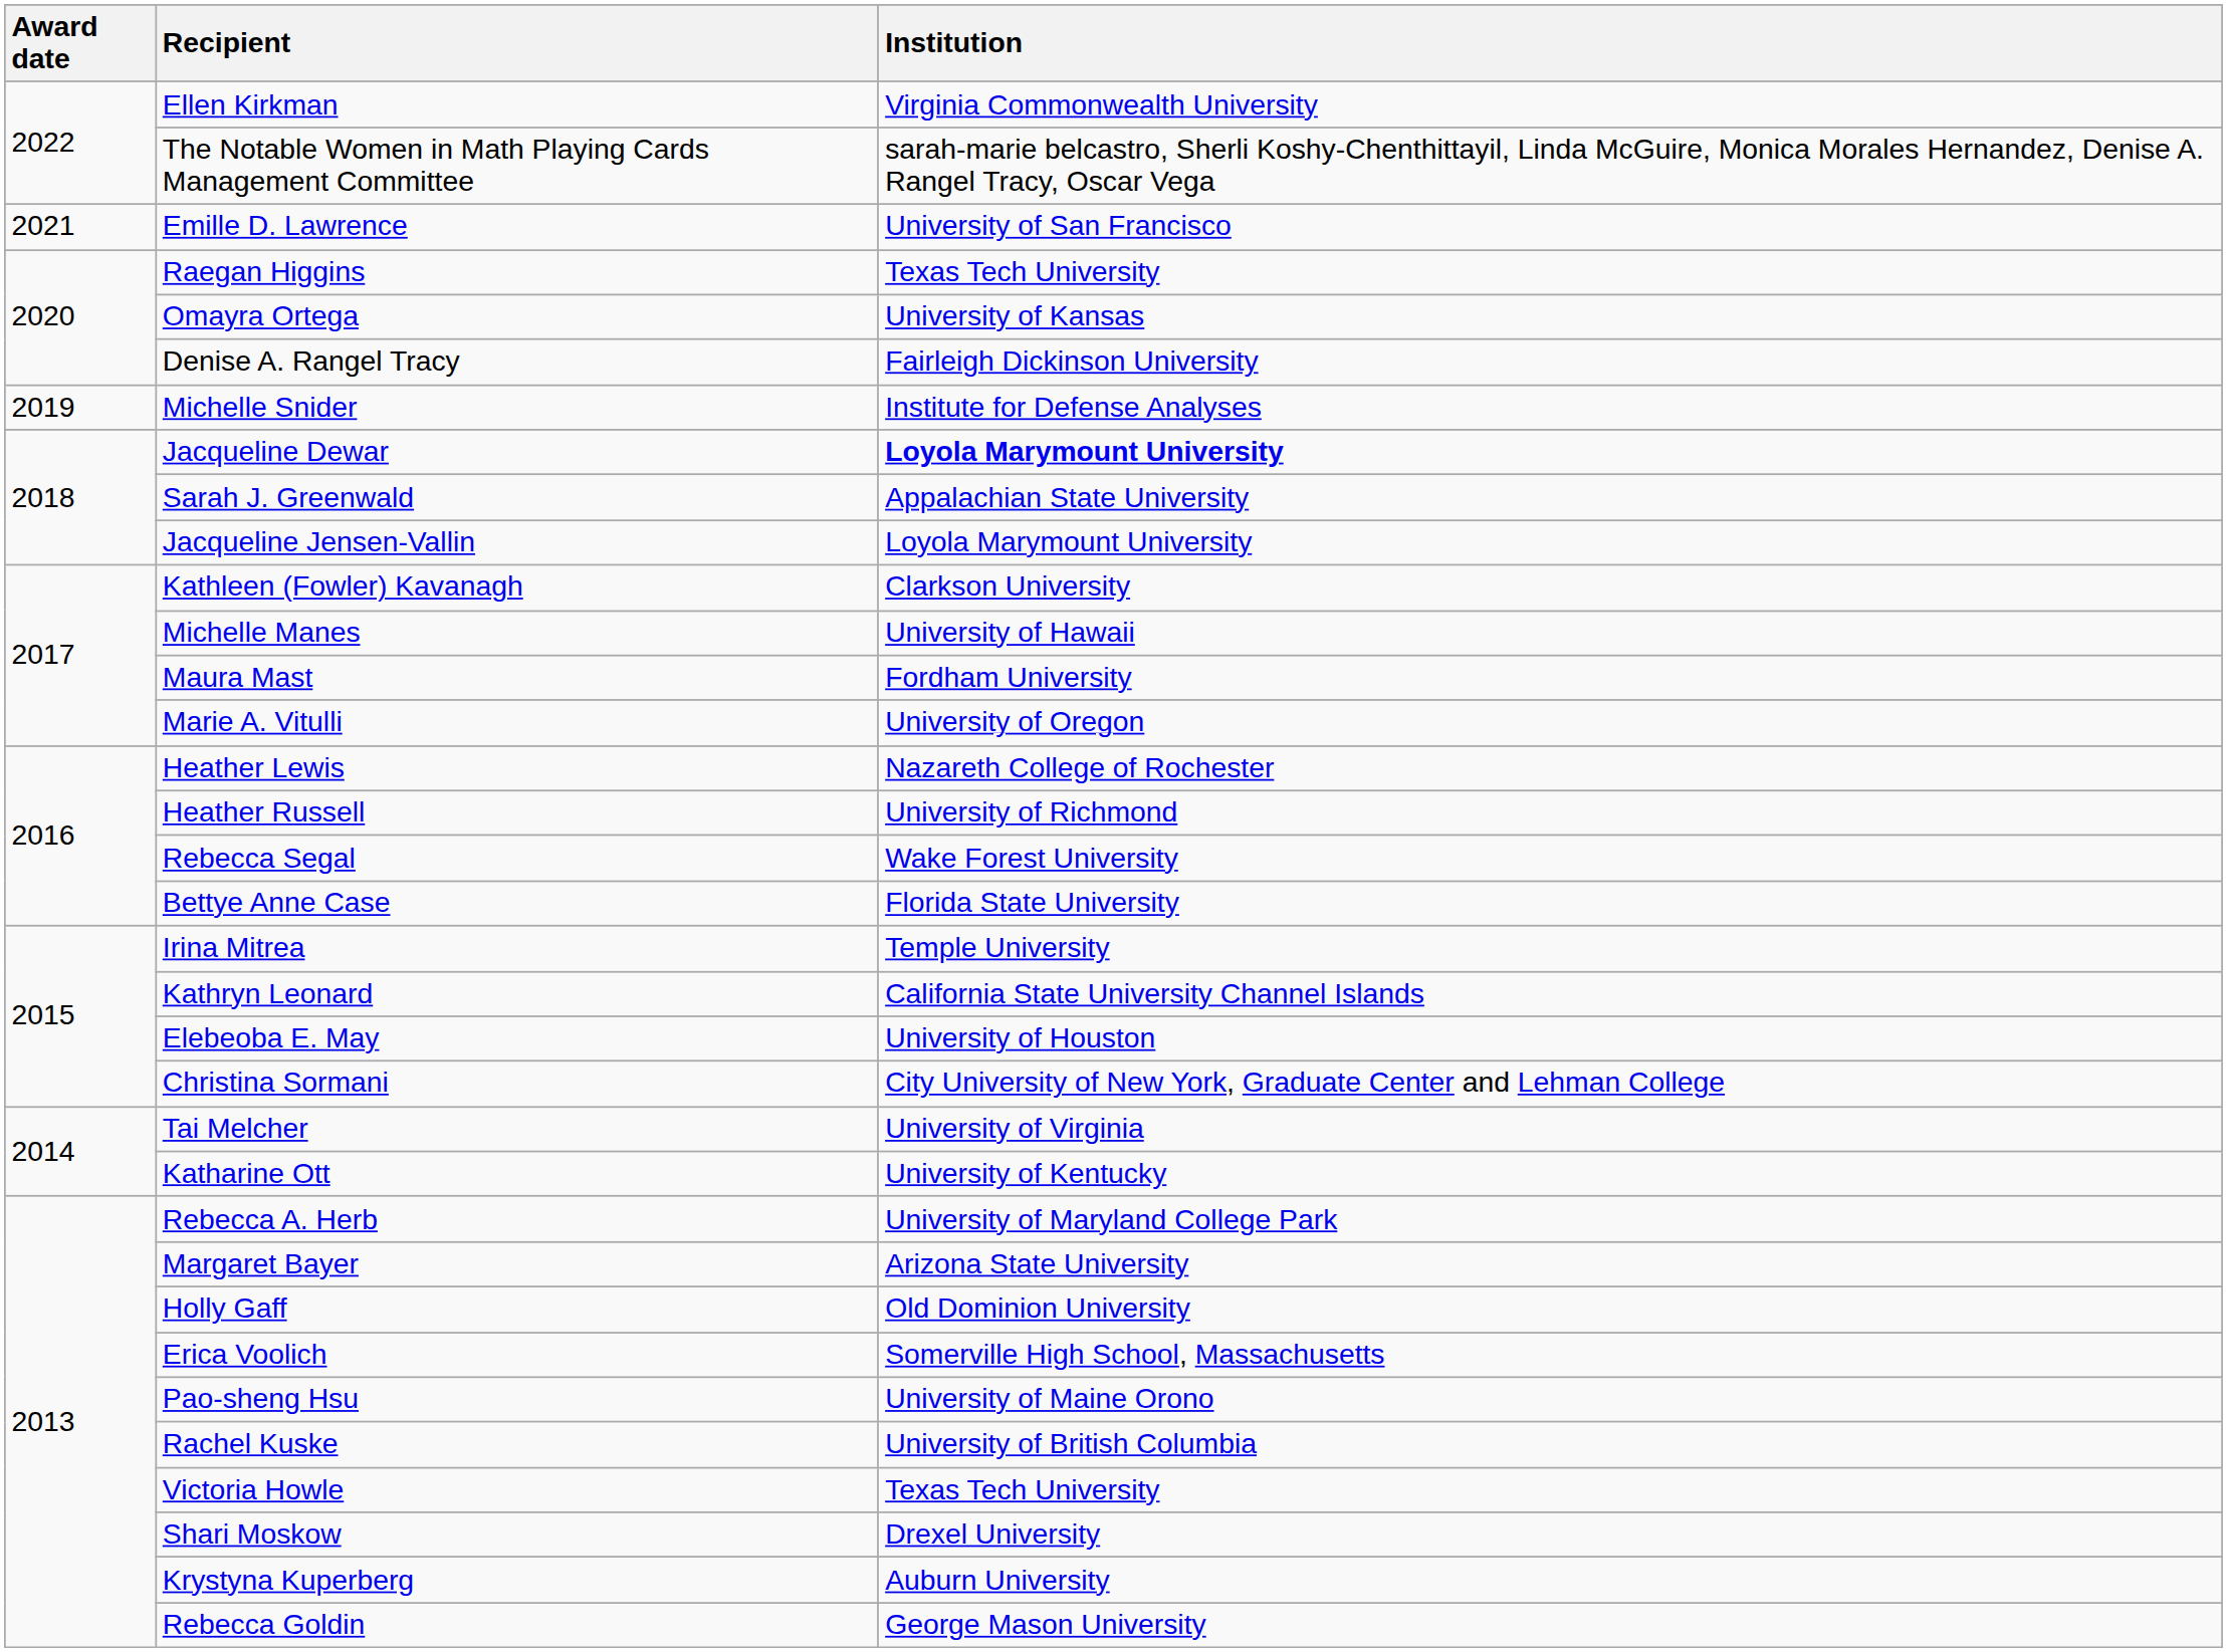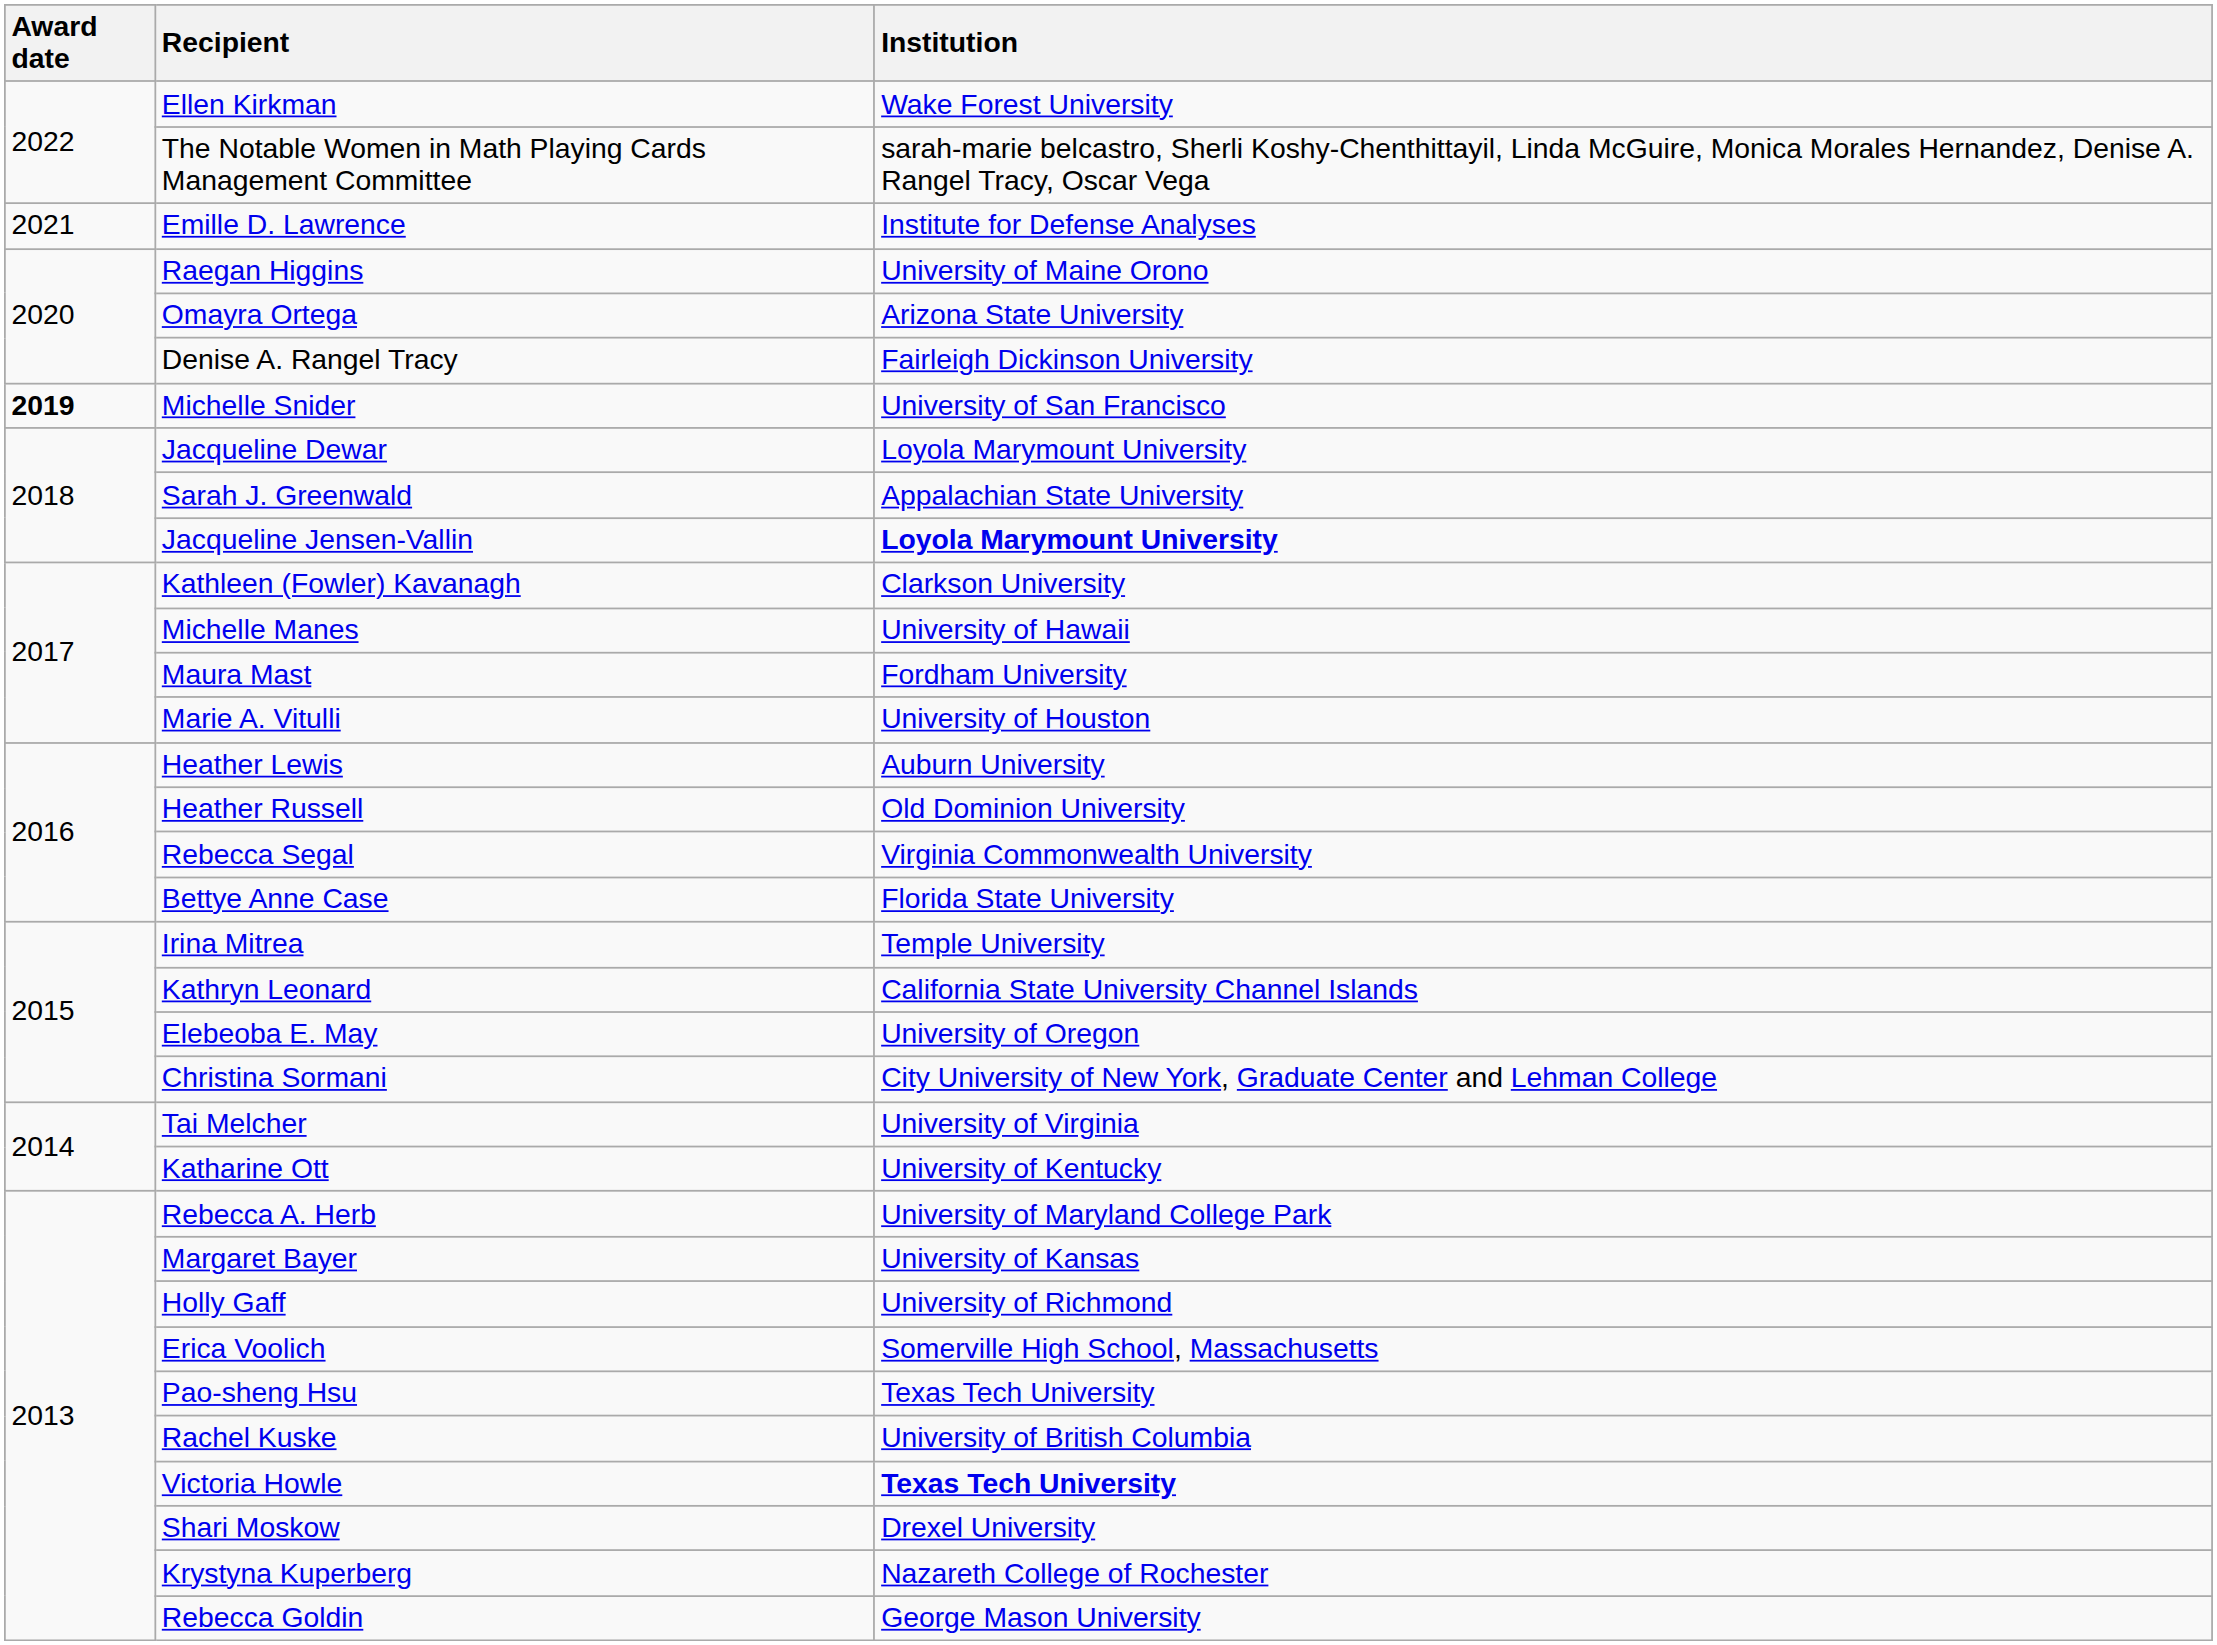Ellen Kirkman | Institution: Virginia Commonwealth University -> Wake Forest University
Emille D. Lawrence | Institution: University of San Francisco -> Institute for Defense Analyses
Raegan Higgins | Institution: Texas Tech University -> University of Maine Orono
Omayra Ortega | Institution: University of Kansas -> Arizona State University
Michelle Snider | Award date: normal -> bold
Michelle Snider | Institution: Institute for Defense Analyses -> University of San Francisco
Jacqueline Dewar | Institution: bold -> normal
Jacqueline Jensen-Vallin | Institution: normal -> bold
Marie A. Vitulli | Institution: University of Oregon -> University of Houston
Heather Lewis | Institution: Nazareth College of Rochester -> Auburn University
Heather Russell | Institution: University of Richmond -> Old Dominion University
Rebecca Segal | Institution: Wake Forest University -> Virginia Commonwealth University
Elebeoba E. May | Institution: University of Houston -> University of Oregon
Margaret Bayer | Institution: Arizona State University -> University of Kansas
Holly Gaff | Institution: Old Dominion University -> University of Richmond
Pao-sheng Hsu | Institution: University of Maine Orono -> Texas Tech University
Victoria Howle | Institution: normal -> bold
Krystyna Kuperberg | Institution: Auburn University -> Nazareth College of Rochester
